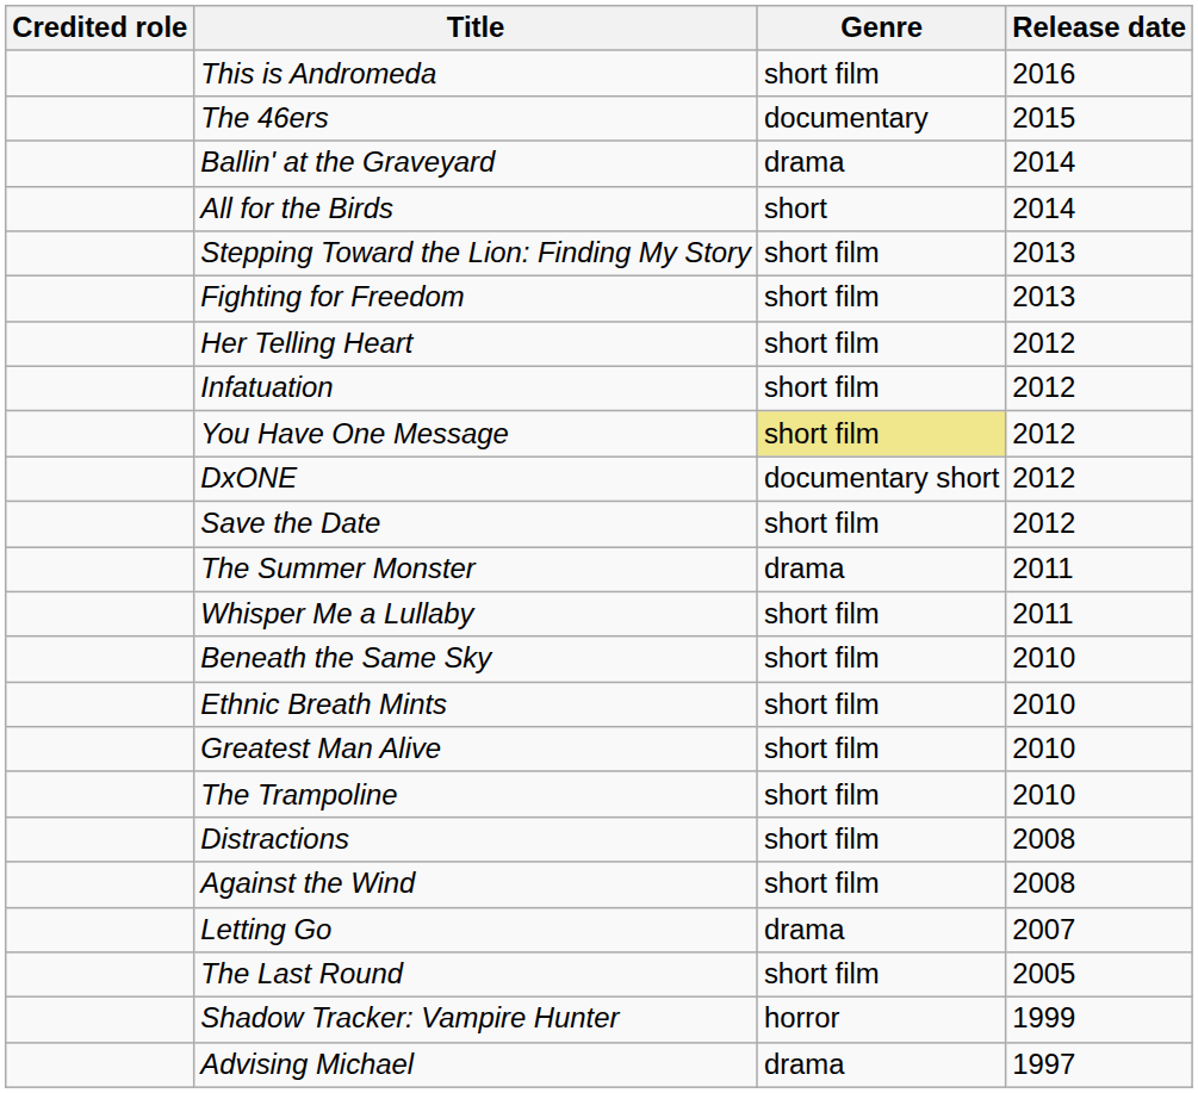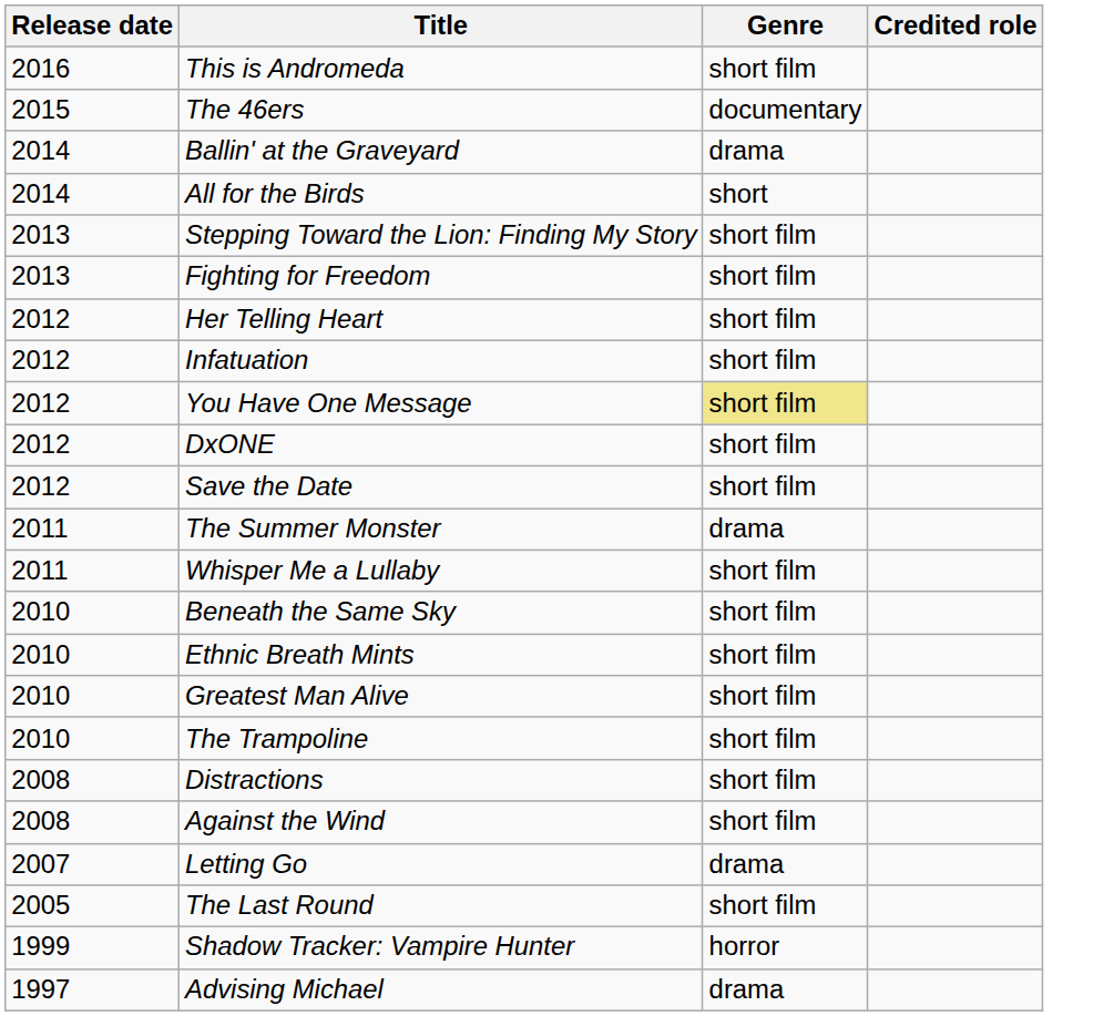columns swapped: Release date <-> Credited role
DxONE | Genre: documentary short -> short film
